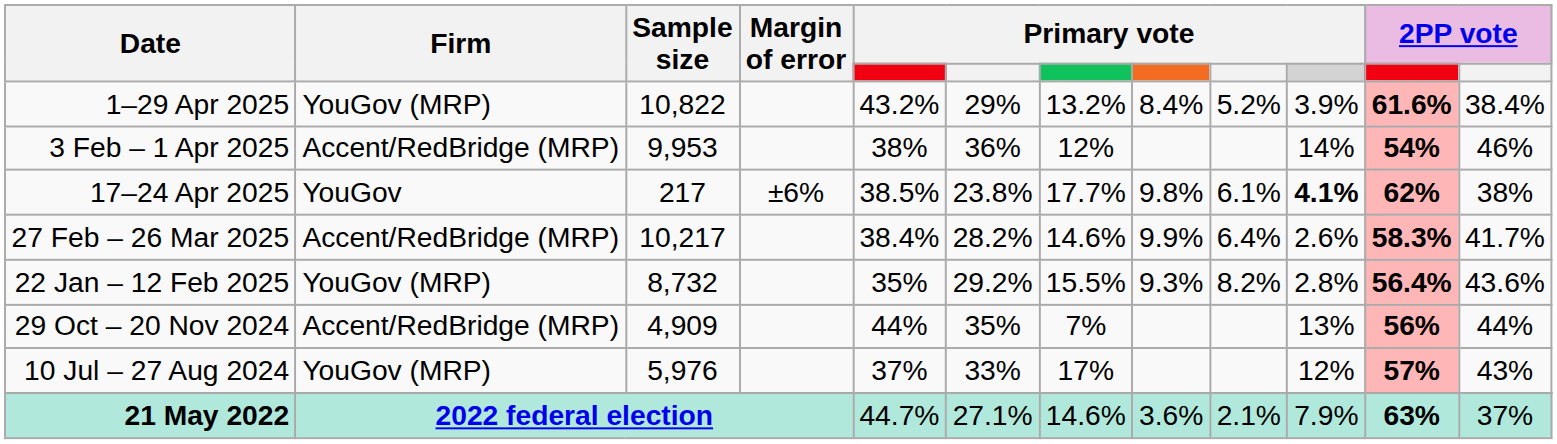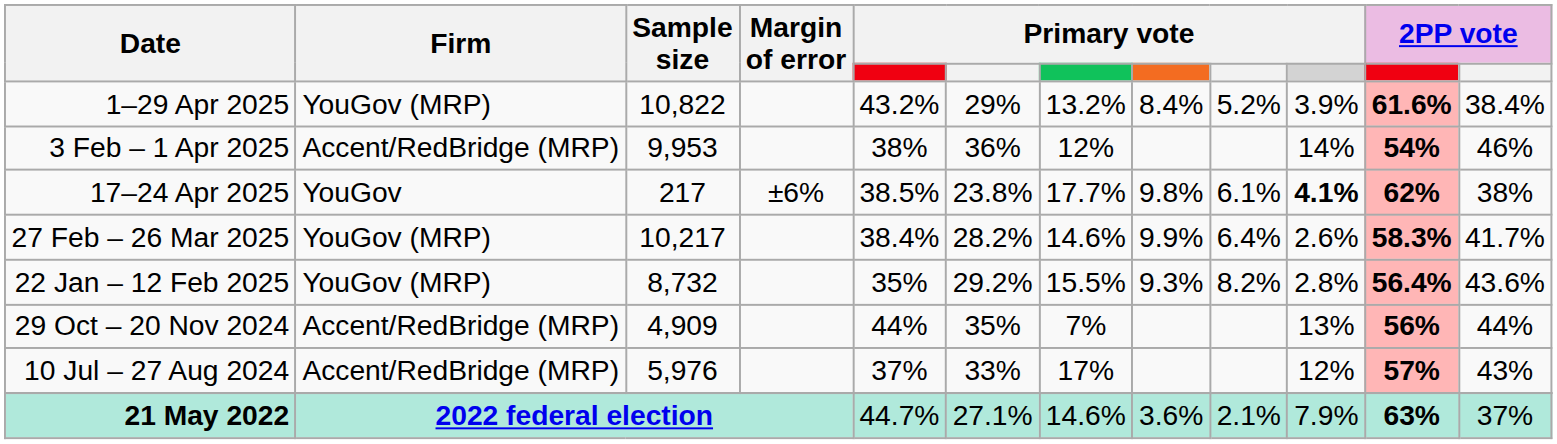27 Feb – 26 Mar 2025 | Firm: Accent/RedBridge (MRP) -> YouGov (MRP)
10 Jul – 27 Aug 2024 | Firm: YouGov (MRP) -> Accent/RedBridge (MRP)
